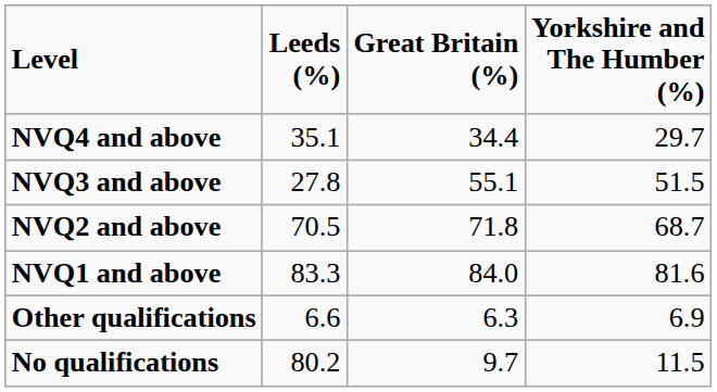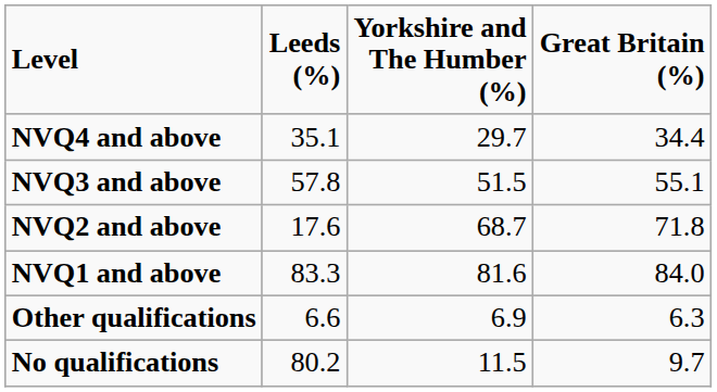columns swapped: Yorkshire and The Humber (%) <-> Great Britain (%)
NVQ3 and above | Leeds (%): 27.8 -> 57.8
NVQ2 and above | Leeds (%): 70.5 -> 17.6
